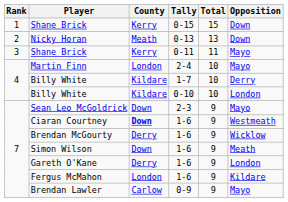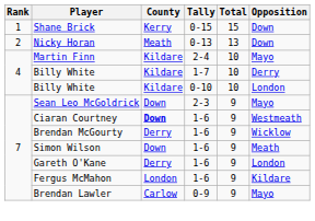- row: 3 | Shane Brick | Kerry | 0-11 | 11 | Mayo
Martin Finn | County: London -> Kildare
